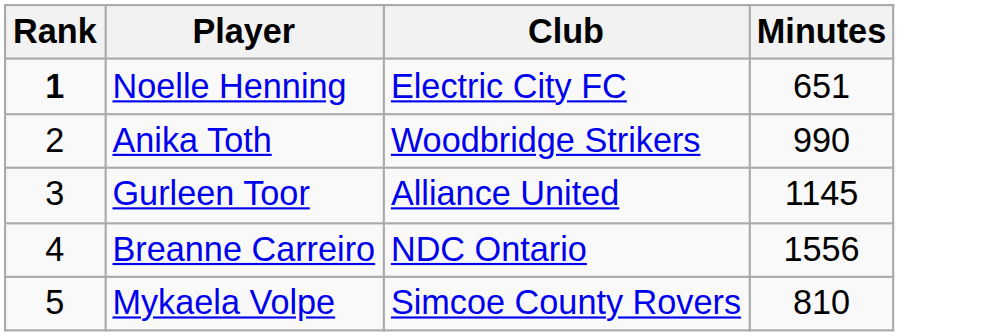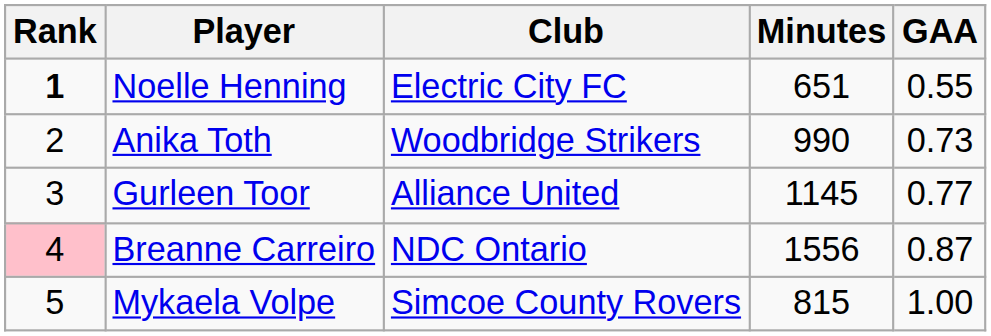+ column: GAA | 0.55 | 0.73 | 0.77 | 0.87 | 1.00
Breanne Carreiro | Rank: no background -> pink background
Mykaela Volpe | Minutes: 810 -> 815
